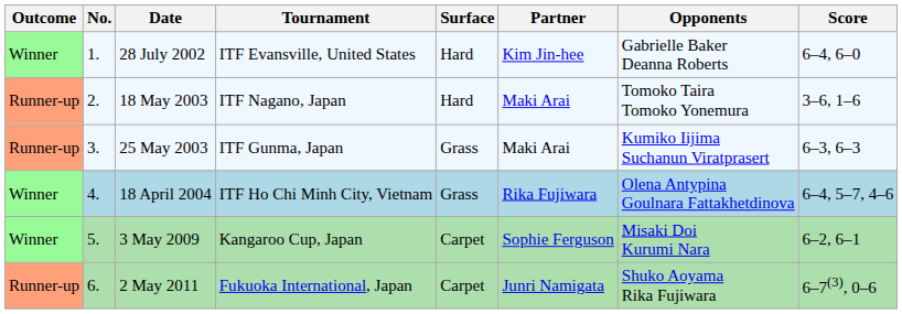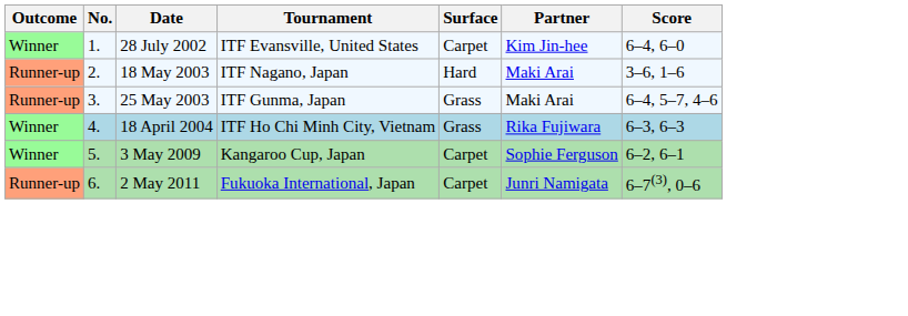- column: Opponents | Gabrielle Baker Deanna Roberts | Tomoko Taira Tomoko Yonemura | Kumiko Iijima Suchanun Viratprasert | Olena Antypina Goulnara Fattakhetdinova | Misaki Doi Kurumi Nara | Shuko Aoyama Rika Fujiwara
28 July 2002 | Surface: Hard -> Carpet
25 May 2003 | Score: 6–3, 6–3 -> 6–4, 5–7, 4–6
18 April 2004 | Score: 6–4, 5–7, 4–6 -> 6–3, 6–3
